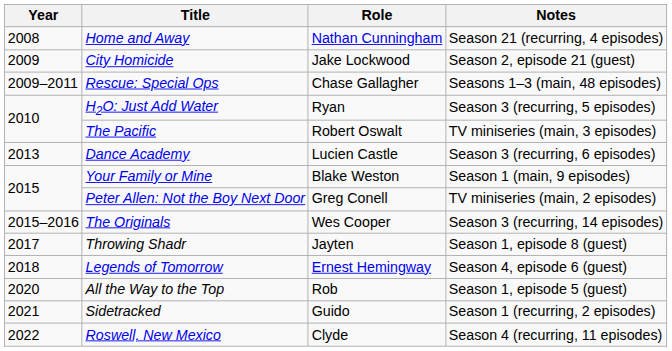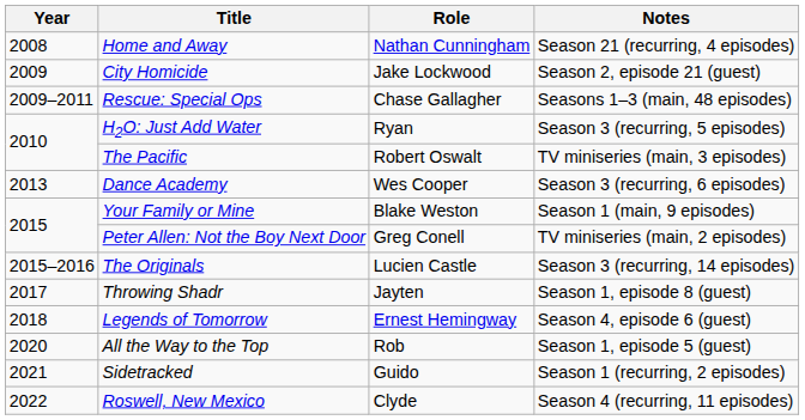Dance Academy | Role: Lucien Castle -> Wes Cooper
The Originals | Role: Wes Cooper -> Lucien Castle
